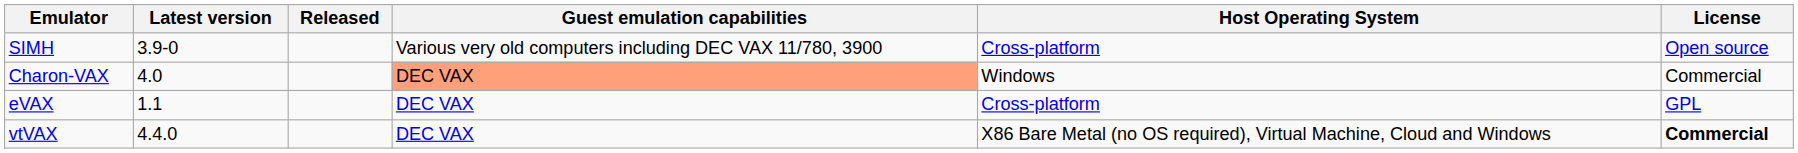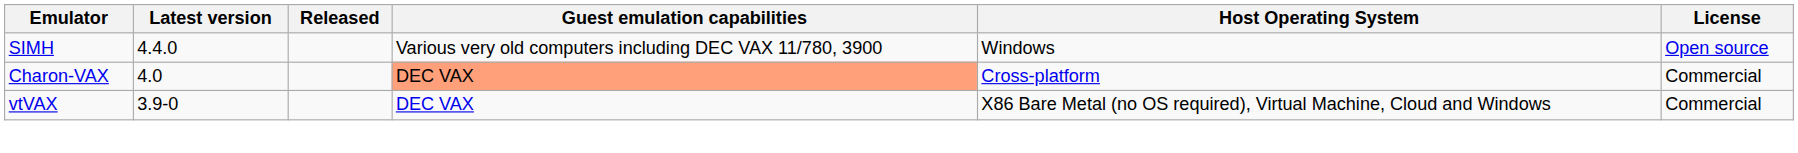SIMH | Latest version: 3.9-0 -> 4.4.0
SIMH | Host Operating System: Cross-platform -> Windows
Charon-VAX | Host Operating System: Windows -> Cross-platform
- row: eVAX | 1.1 | DEC VAX | Cross-platform | GPL
vtVAX | Latest version: 4.4.0 -> 3.9-0
vtVAX | License: bold -> normal
